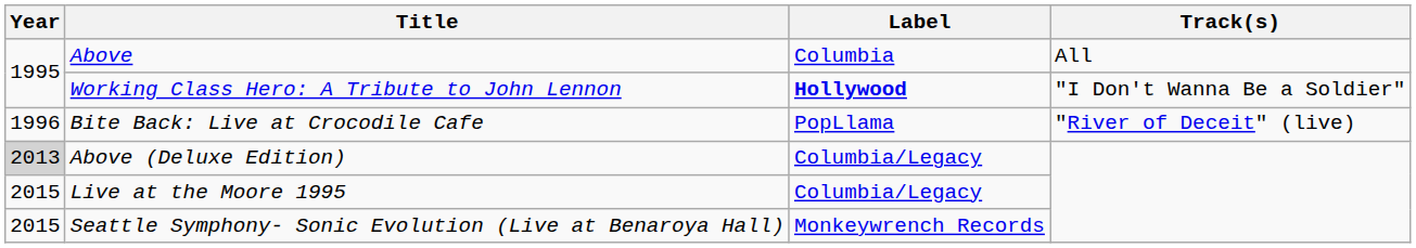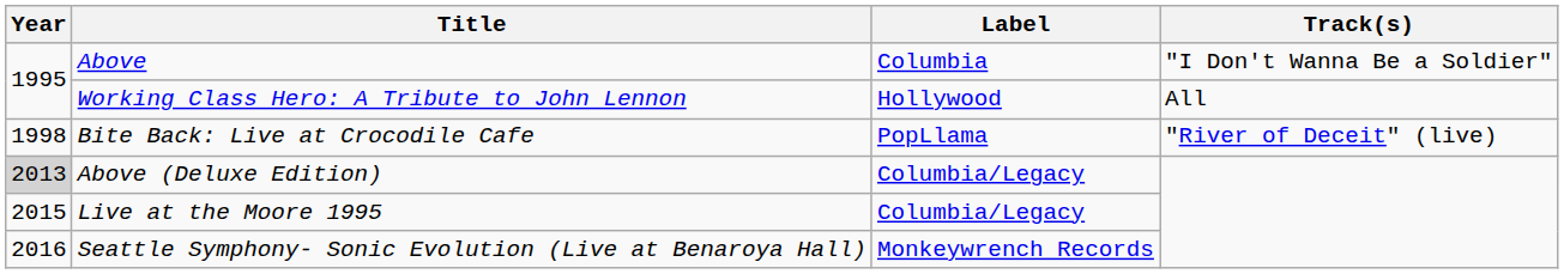Above | Track(s): All -> "I Don't Wanna Be a Soldier"
Working Class Hero: A Tribute to John Lennon | Label: bold -> normal
Working Class Hero: A Tribute to John Lennon | Track(s): "I Don't Wanna Be a Soldier" -> All
Bite Back: Live at Crocodile Cafe | Year: 1996 -> 1998
Seattle Symphony- Sonic Evolution (Live at Benaroya Hall) | Year: 2015 -> 2016
